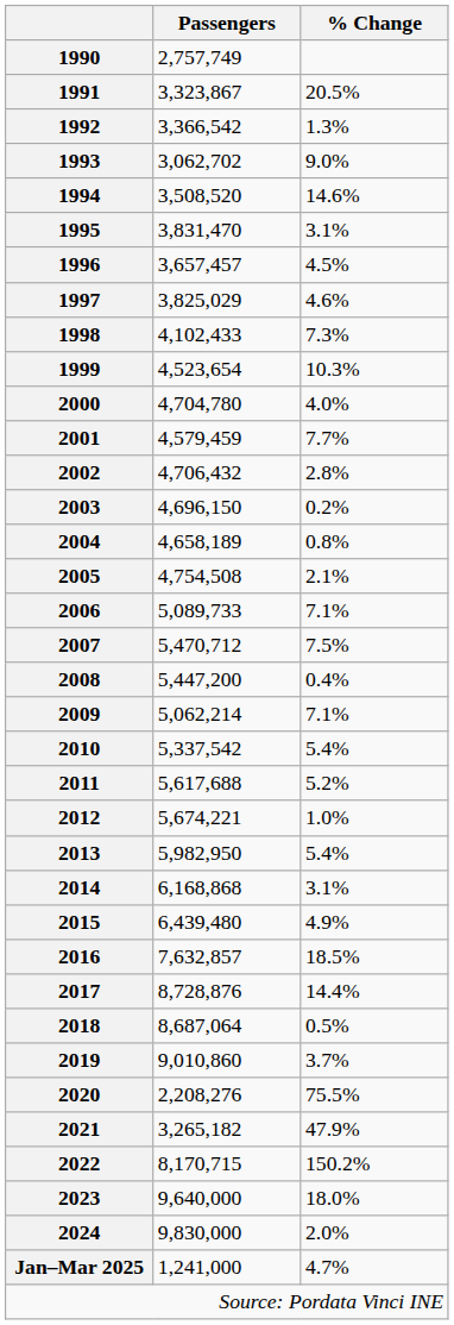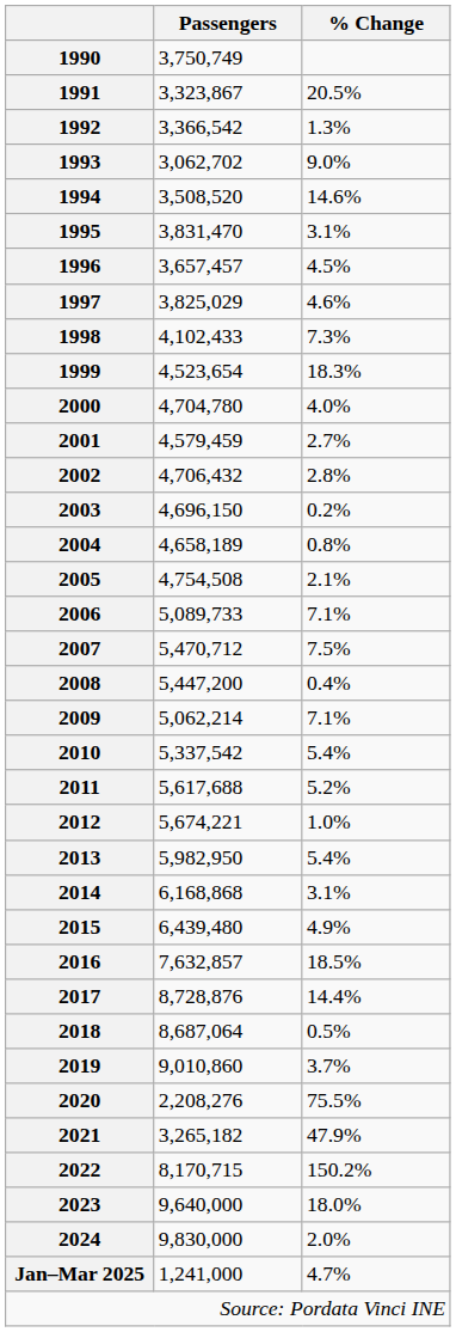1990 | Passengers: 2,757,749 -> 3,750,749
1999 | % Change: 10.3% -> 18.3%
2001 | % Change: 7.7% -> 2.7%
